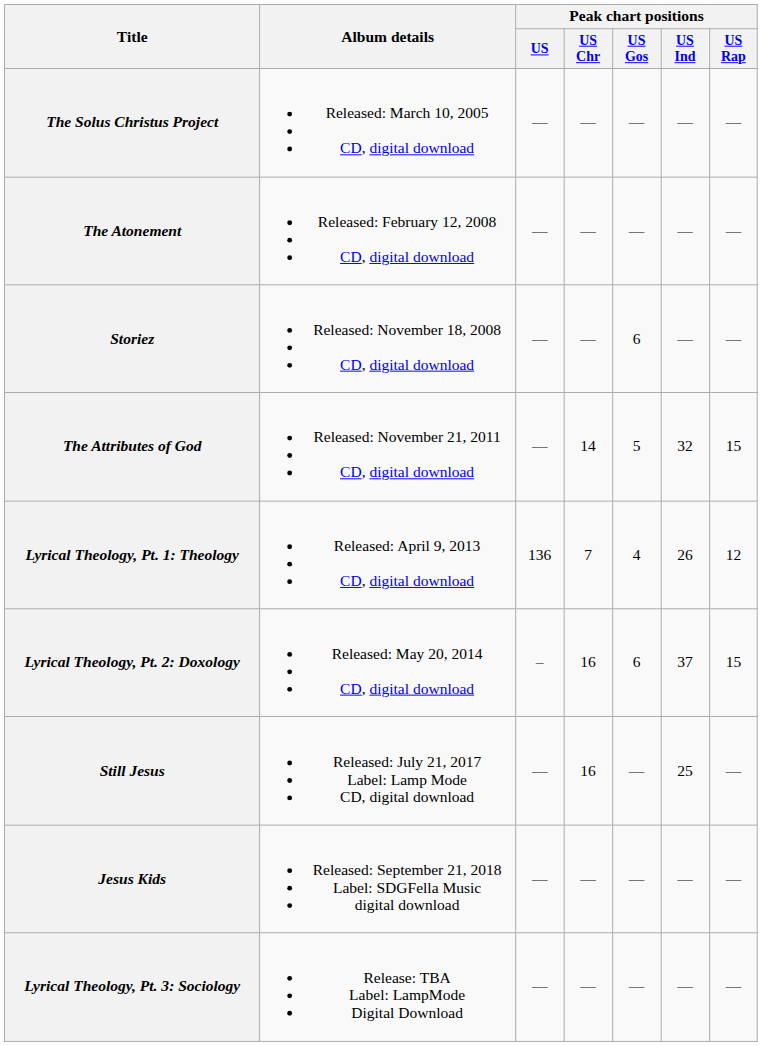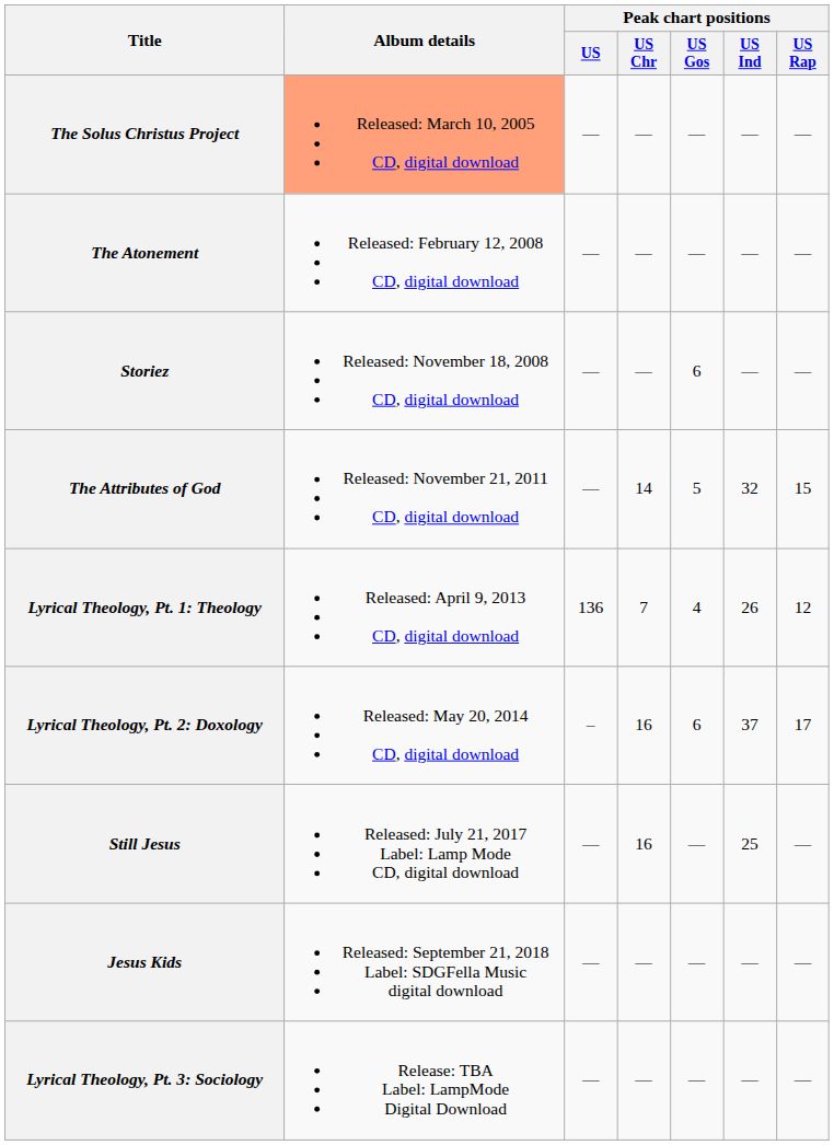The Solus Christus Project | Album details: no background -> lightsalmon background
Lyrical Theology, Pt. 2: Doxology | Peak chart positions / US Rap: 15 -> 17
